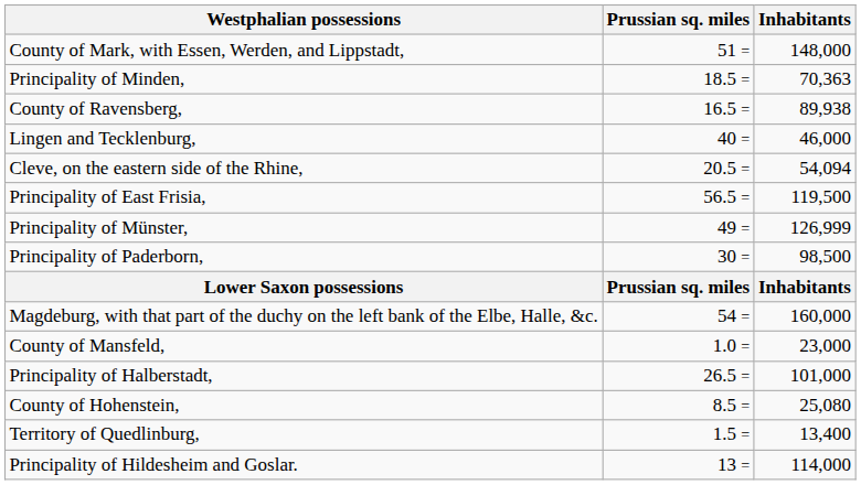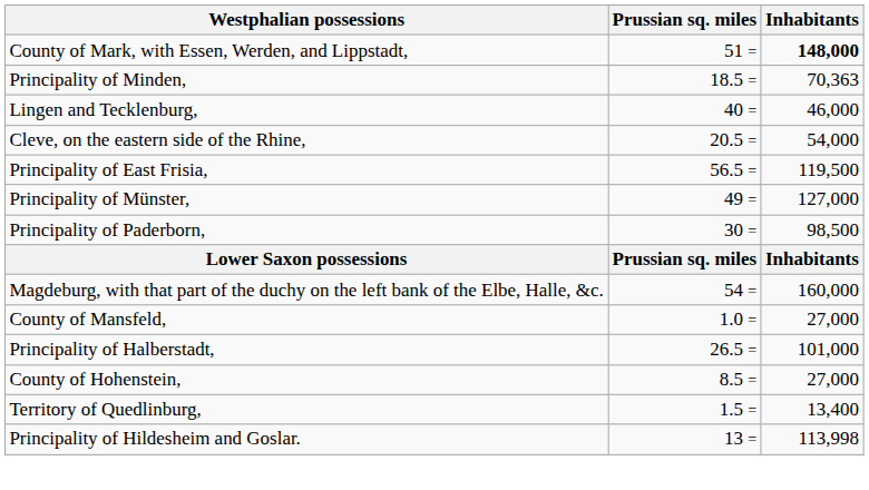County of Mark, with Essen, Werden, and Lippstadt, | Inhabitants: normal -> bold
- row: County of Ravensberg, | 16.5 = | 89,938
Cleve, on the eastern side of the Rhine, | Inhabitants: 54,094 -> 54,000
Principality of Münster, | Inhabitants: 126,999 -> 127,000
County of Mansfeld, | Inhabitants: 23,000 -> 27,000
County of Hohenstein, | Inhabitants: 25,080 -> 27,000
Principality of Hildesheim and Goslar. | Inhabitants: 114,000 -> 113,998
